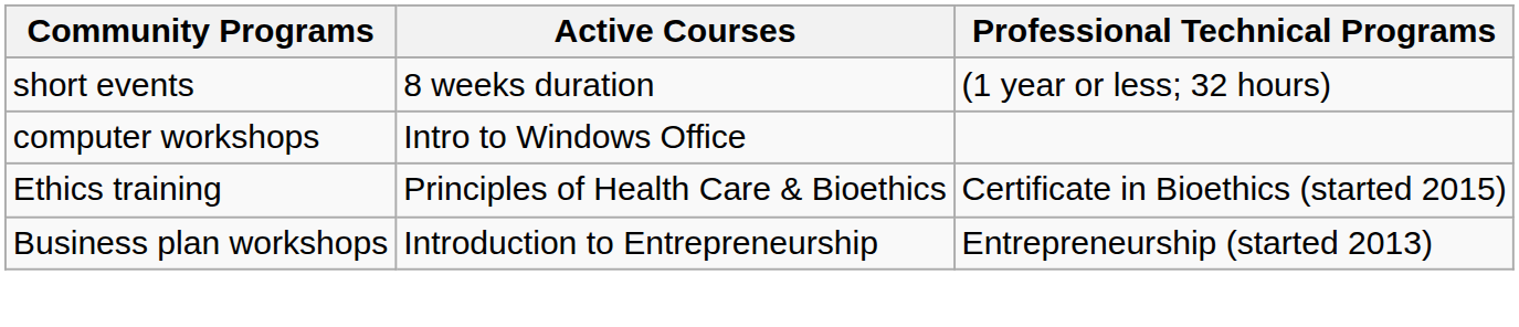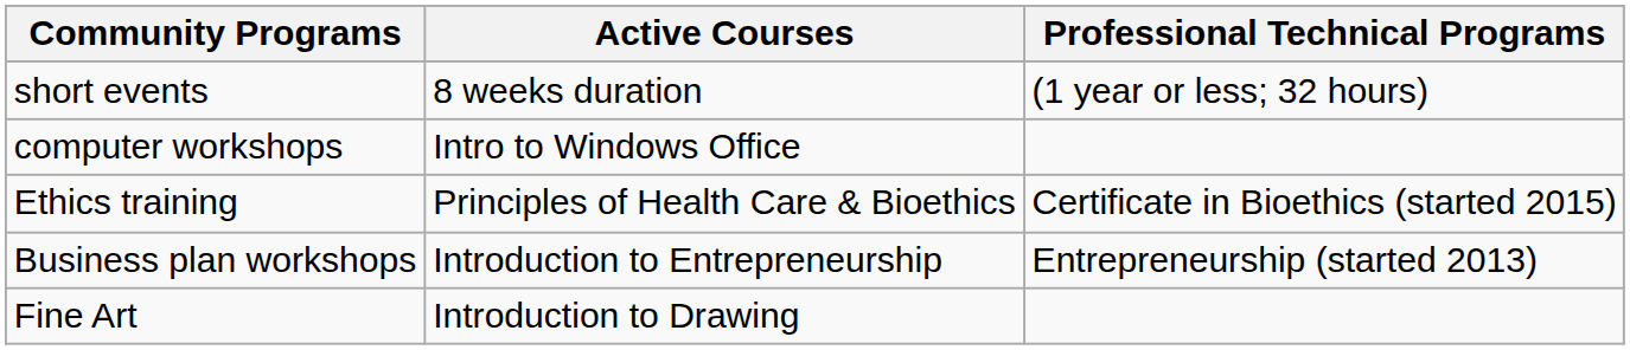+ row: Fine Art | Introduction to Drawing
